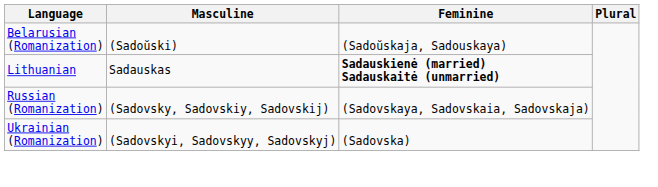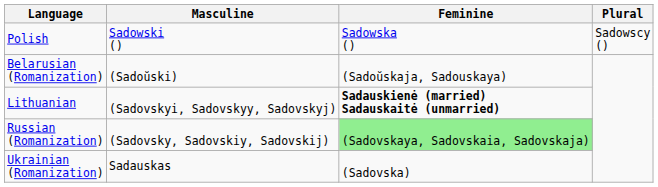+ row: Polish | Sadowski () | Sadowska () | Sadowscy ()
Lithuanian | Masculine: Sadauskas -> (Sadovskyi, Sadovskyy, Sadovskyj)
Russian (Romanization) | Feminine: no background -> lightgreen background
Ukrainian (Romanization) | Masculine: (Sadovskyi, Sadovskyy, Sadovskyj) -> Sadauskas
